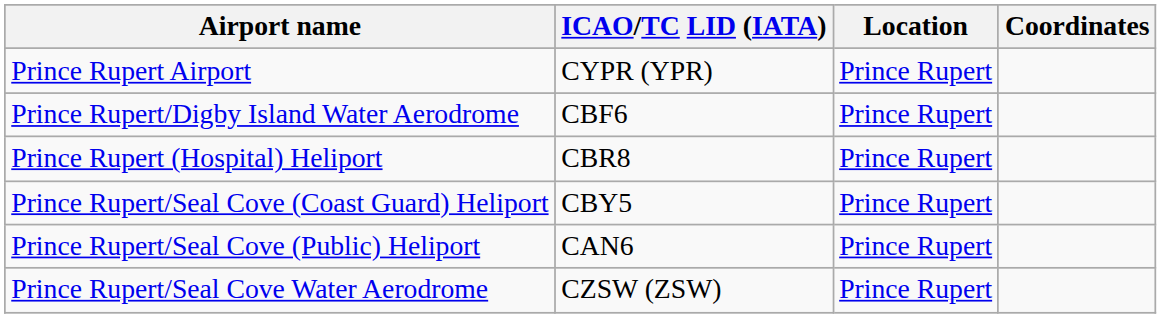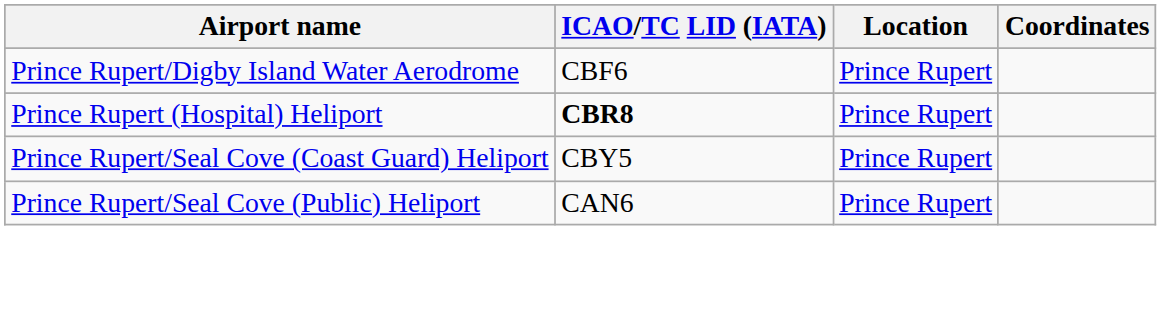- row: Prince Rupert Airport | CYPR (YPR) | Prince Rupert
Prince Rupert (Hospital) Heliport | ICAO/TC LID (IATA): normal -> bold
- row: Prince Rupert/Seal Cove Water Aerodrome | CZSW (ZSW) | Prince Rupert
